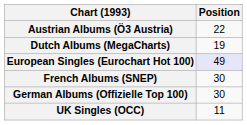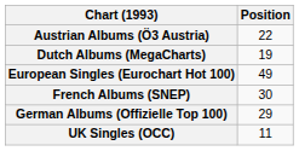European Singles (Eurochart Hot 100) | Position: lavender background -> no background
German Albums (Offizielle Top 100) | Position: 30 -> 29
